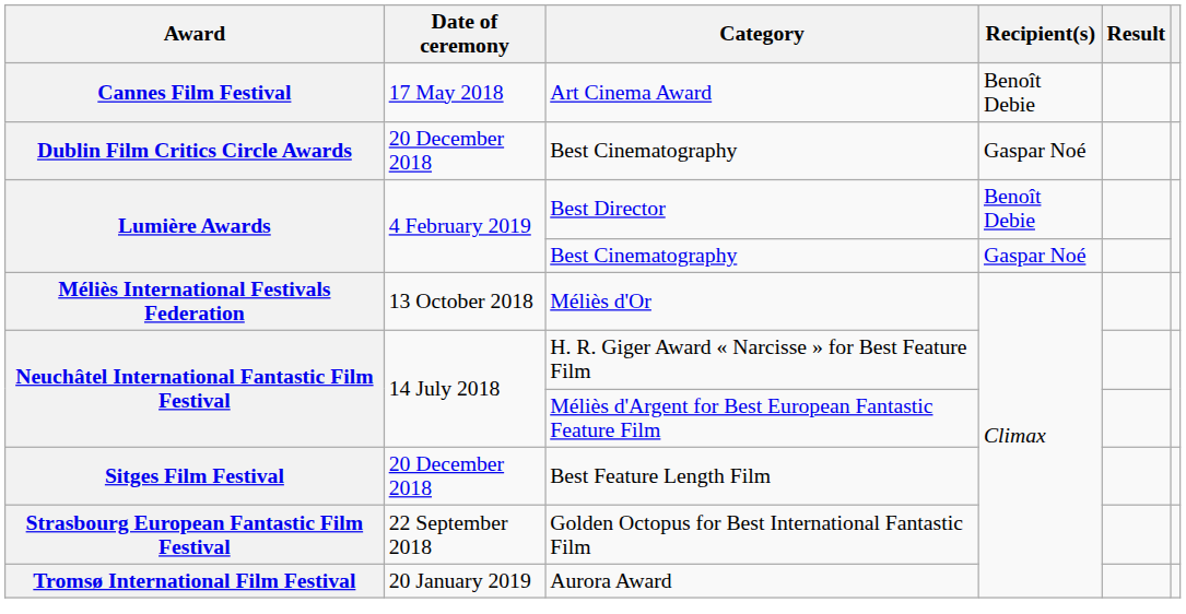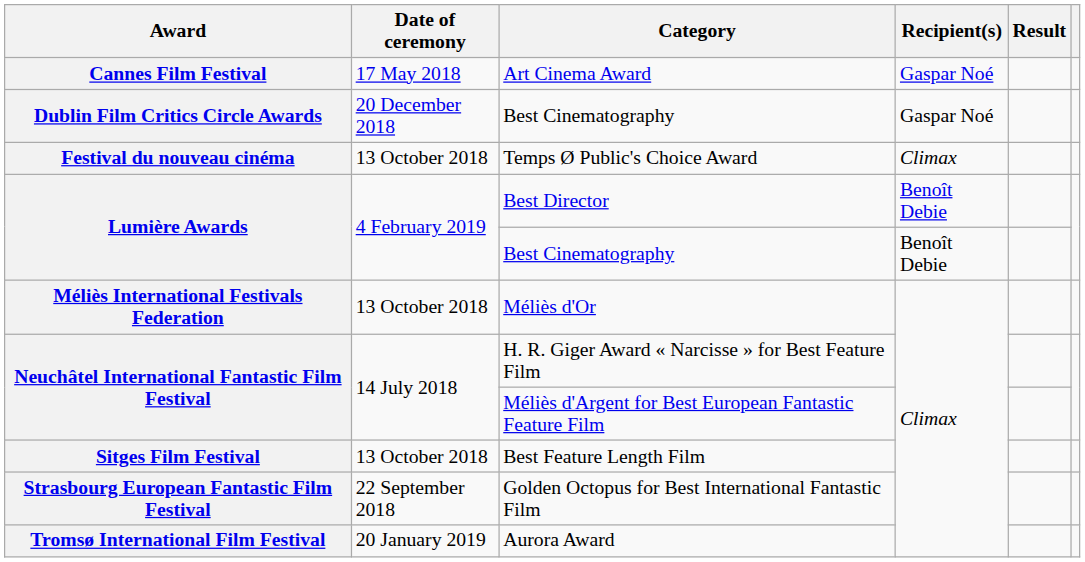Art Cinema Award | Recipient(s): Benoît Debie -> Gaspar Noé
+ row: Festival du nouveau cinéma | 13 October 2018 | Temps Ø Public's Choice Award | Climax
Lumière Awards / Best Cinematography | Recipient(s): Gaspar Noé -> Benoît Debie
Best Feature Length Film | Date of ceremony: 20 December 2018 -> 13 October 2018
